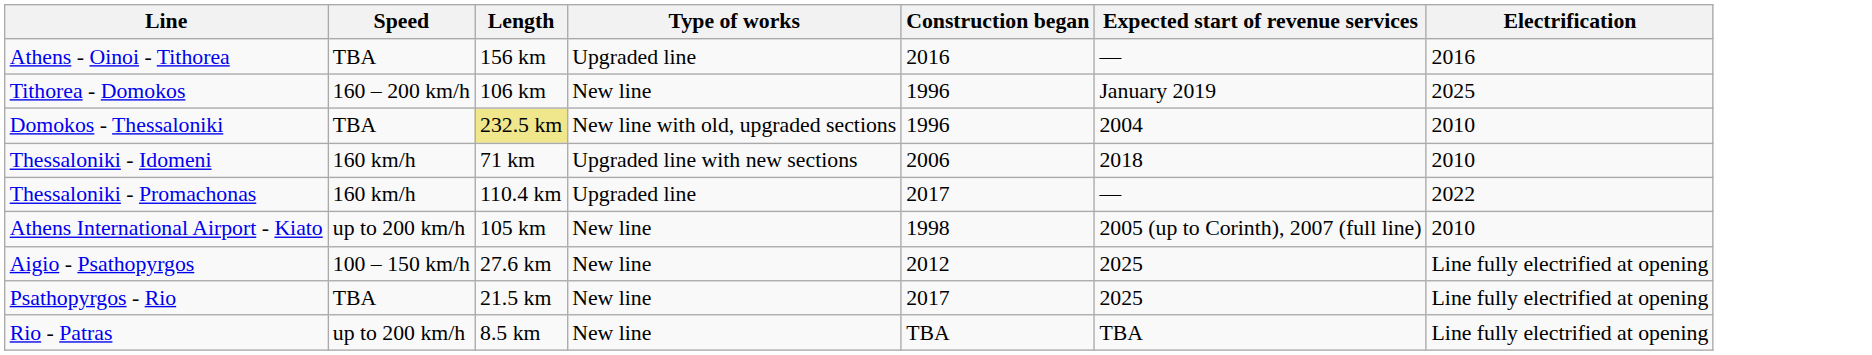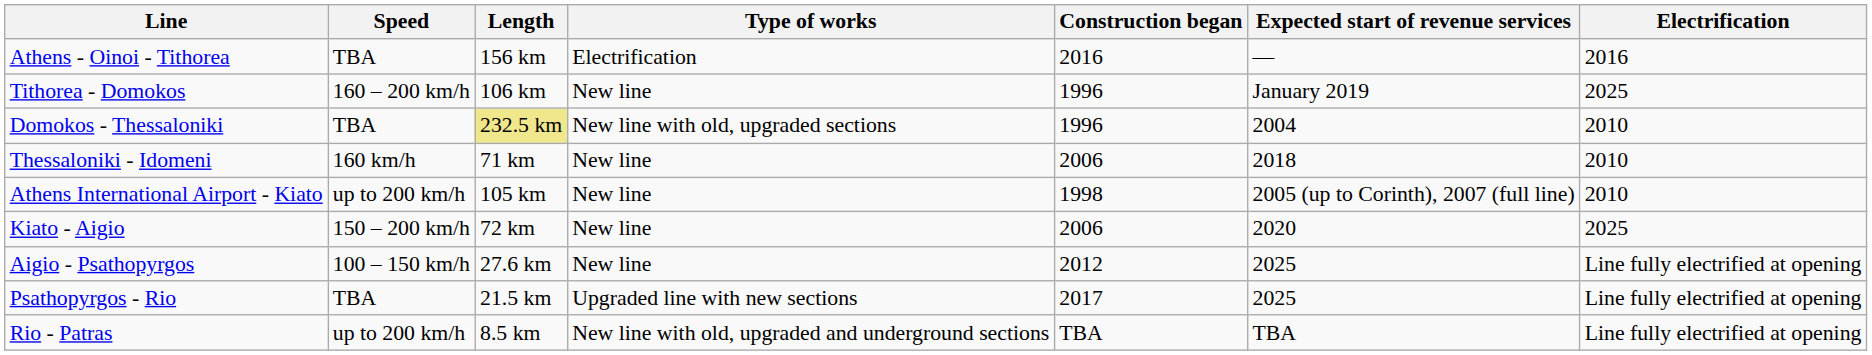Athens - Oinoi - Tithorea | Type of works: Upgraded line -> Electrification
Thessaloniki - Idomeni | Type of works: Upgraded line with new sections -> New line
- row: Thessaloniki - Promachonas | 160 km/h | 110.4 km | Upgraded line | 2017 | — | 2022
+ row: Kiato - Aigio | 150 – 200 km/h | 72 km | New line | 2006 | 2020 | 2025
Psathopyrgos - Rio | Type of works: New line -> Upgraded line with new sections
Rio - Patras | Type of works: New line -> New line with old, upgraded and underground sections
